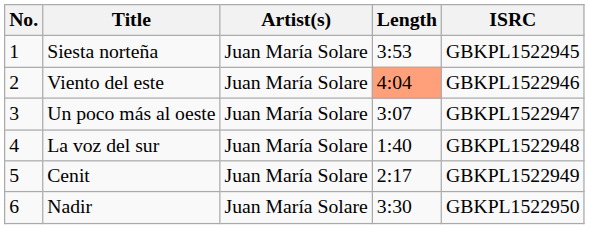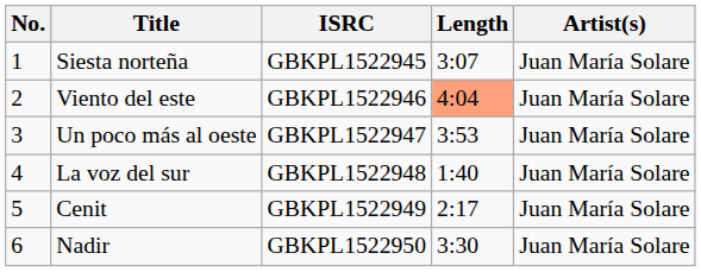columns swapped: Artist(s) <-> ISRC
Siesta norteña | Length: 3:53 -> 3:07
Un poco más al oeste | Length: 3:07 -> 3:53
